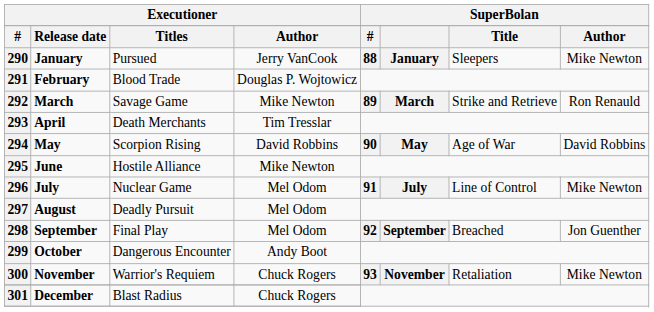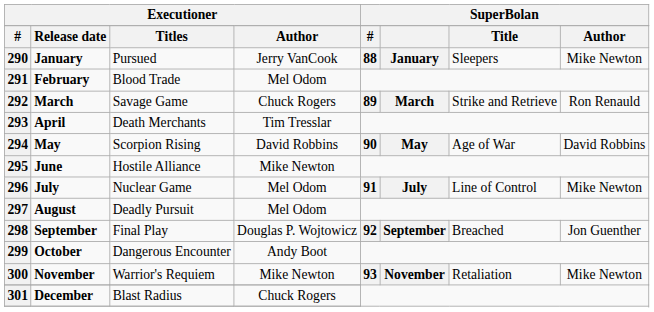291 | column 4: Douglas P. Wojtowicz -> Mel Odom
292 | column 4: Mike Newton -> Chuck Rogers
298 | column 4: Mel Odom -> Douglas P. Wojtowicz
300 | column 4: Chuck Rogers -> Mike Newton
